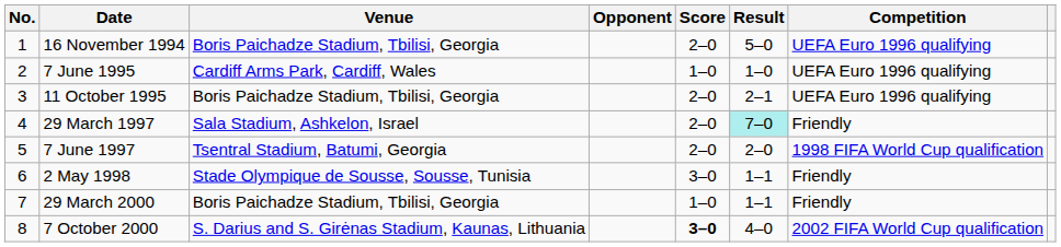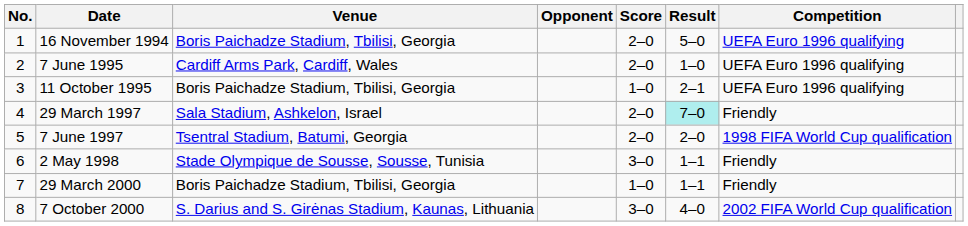7 June 1995 | Score: 1–0 -> 2–0
11 October 1995 | Score: 2–0 -> 1–0
7 October 2000 | Score: bold -> normal
